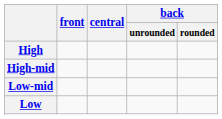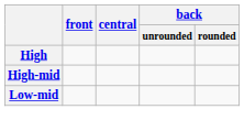- row: Low
